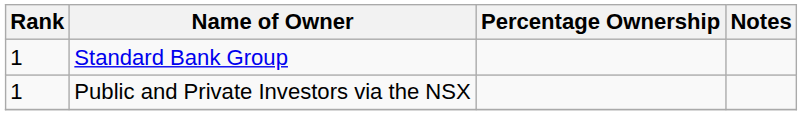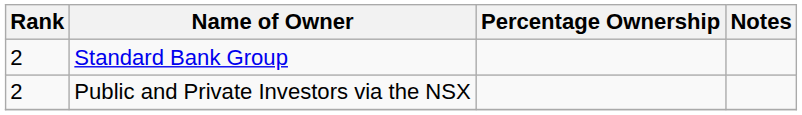Standard Bank Group | Rank: 1 -> 2
Public and Private Investors via the NSX | Rank: 1 -> 2
